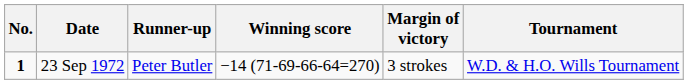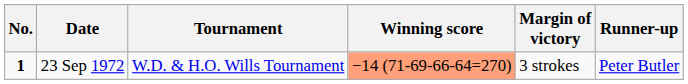columns swapped: Tournament <-> Runner-up
23 Sep 1972 | Winning score: no background -> lightsalmon background
